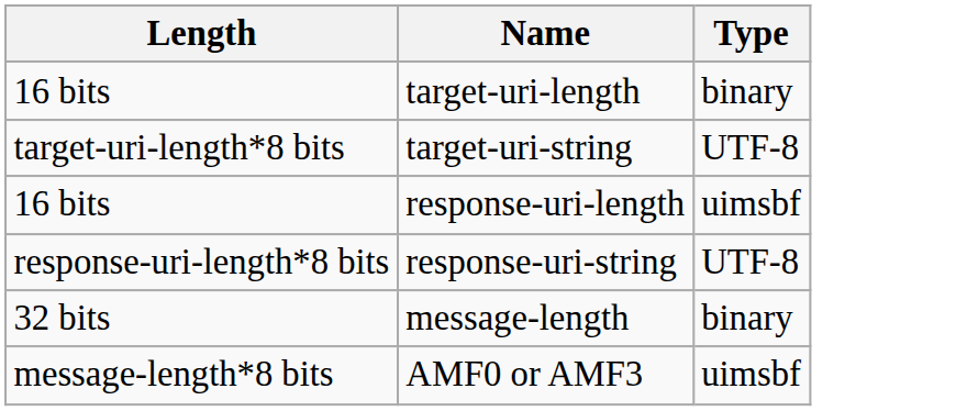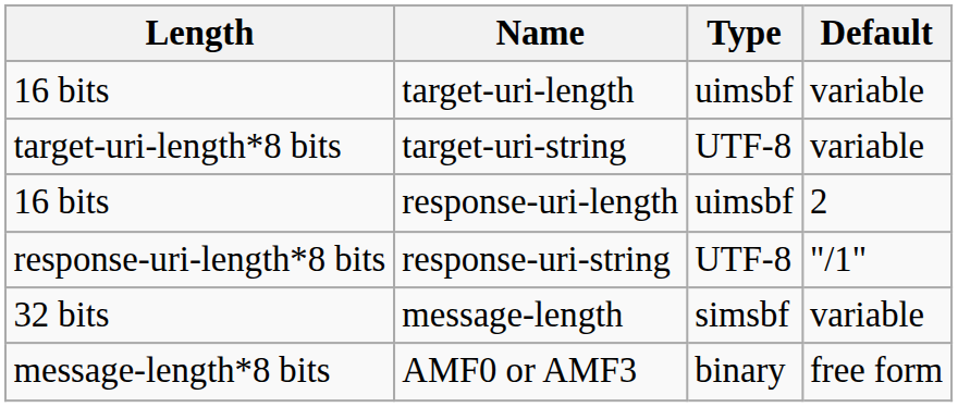+ column: Default | variable | variable | 2 | "/1" | variable | free form
target-uri-length | Type: binary -> uimsbf
message-length | Type: binary -> simsbf
AMF0 or AMF3 | Type: uimsbf -> binary
